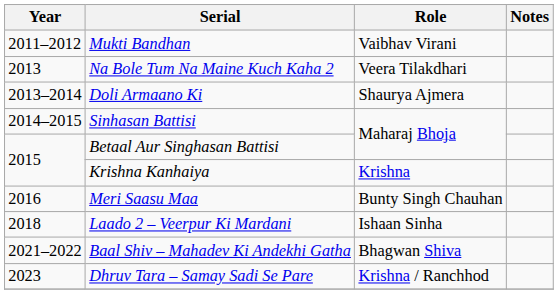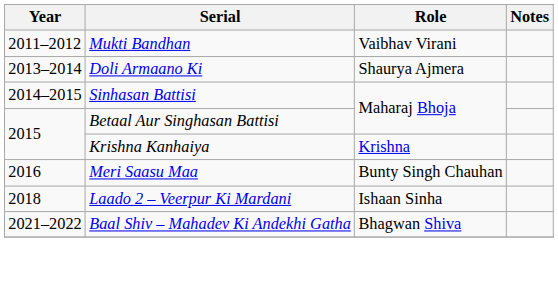- row: 2013 | Na Bole Tum Na Maine Kuch Kaha 2 | Veera Tilakdhari
- row: 2023 | Dhruv Tara – Samay Sadi Se Pare | Krishna / Ranchhod
